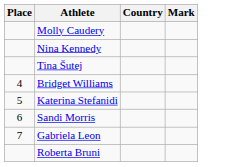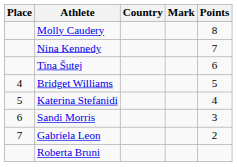+ column: Points | 8 | 7 | 6 | 5 | 4 | 3 | 2
